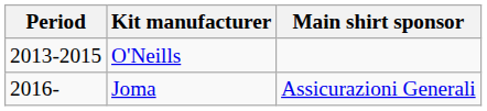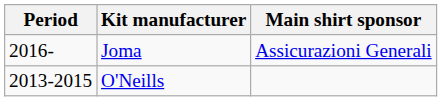rows swapped: O'Neills <-> Joma
